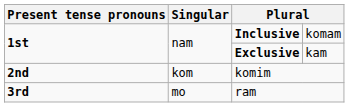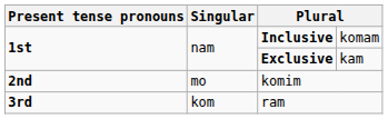komim | Singular: kom -> mo
ram | Singular: mo -> kom
